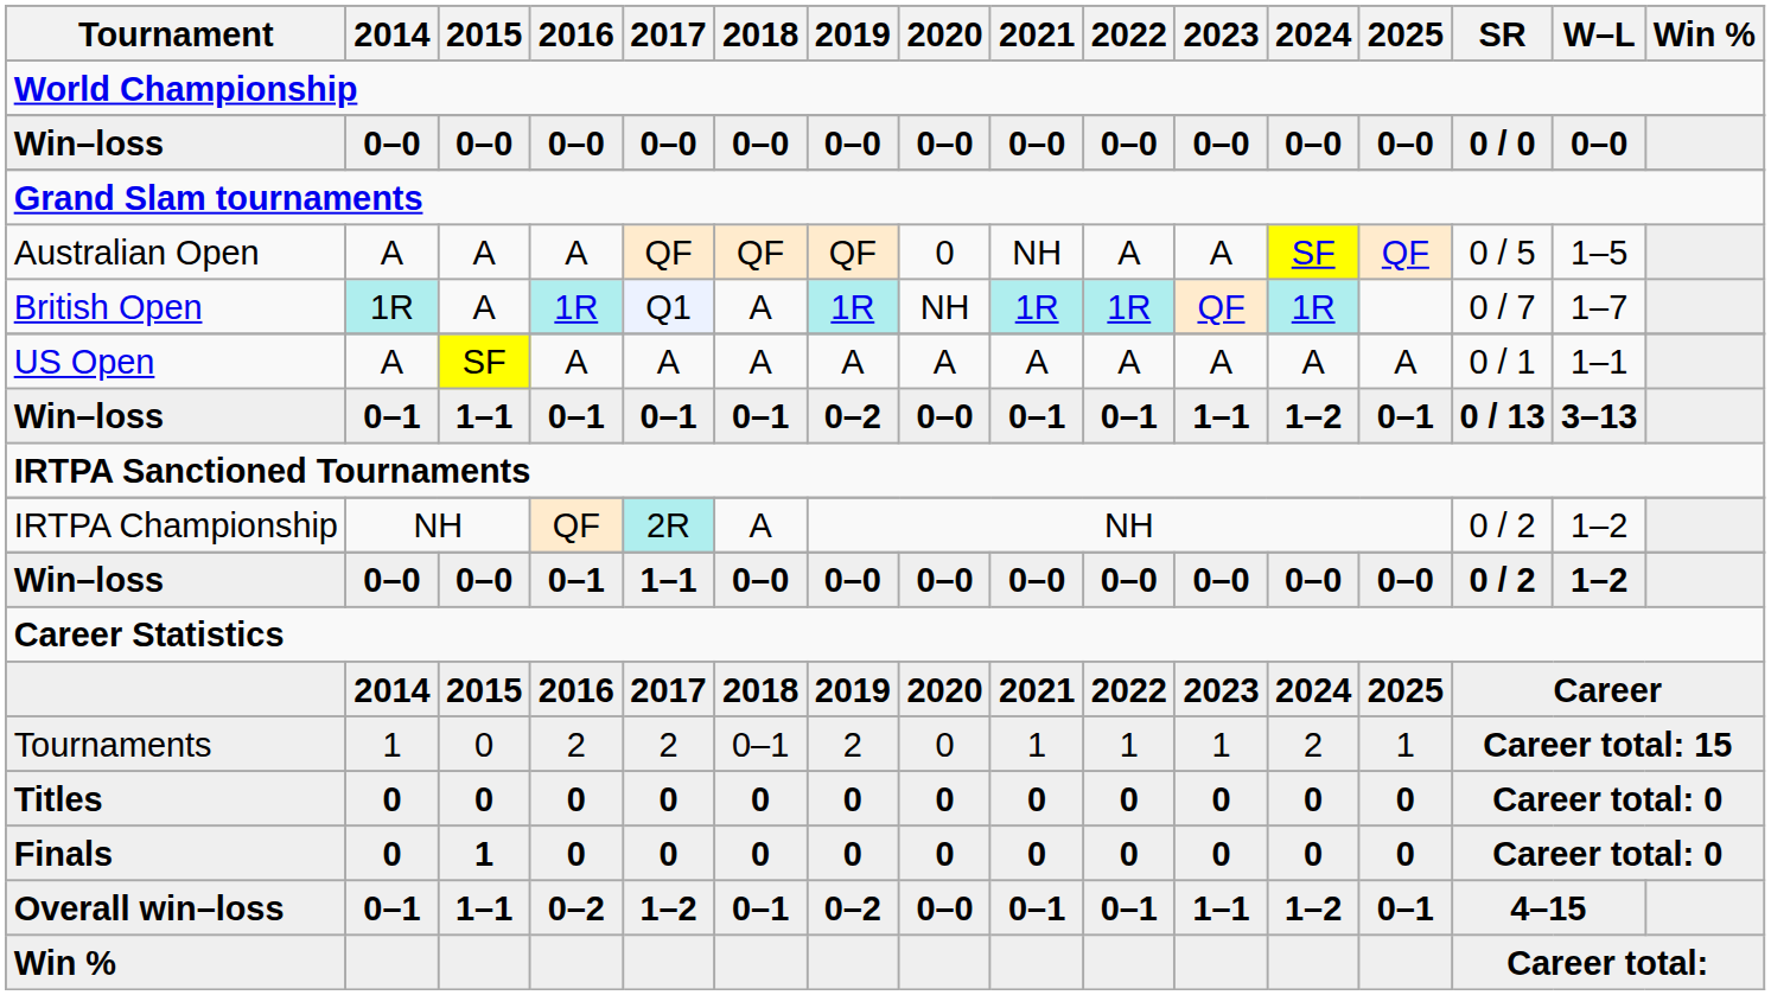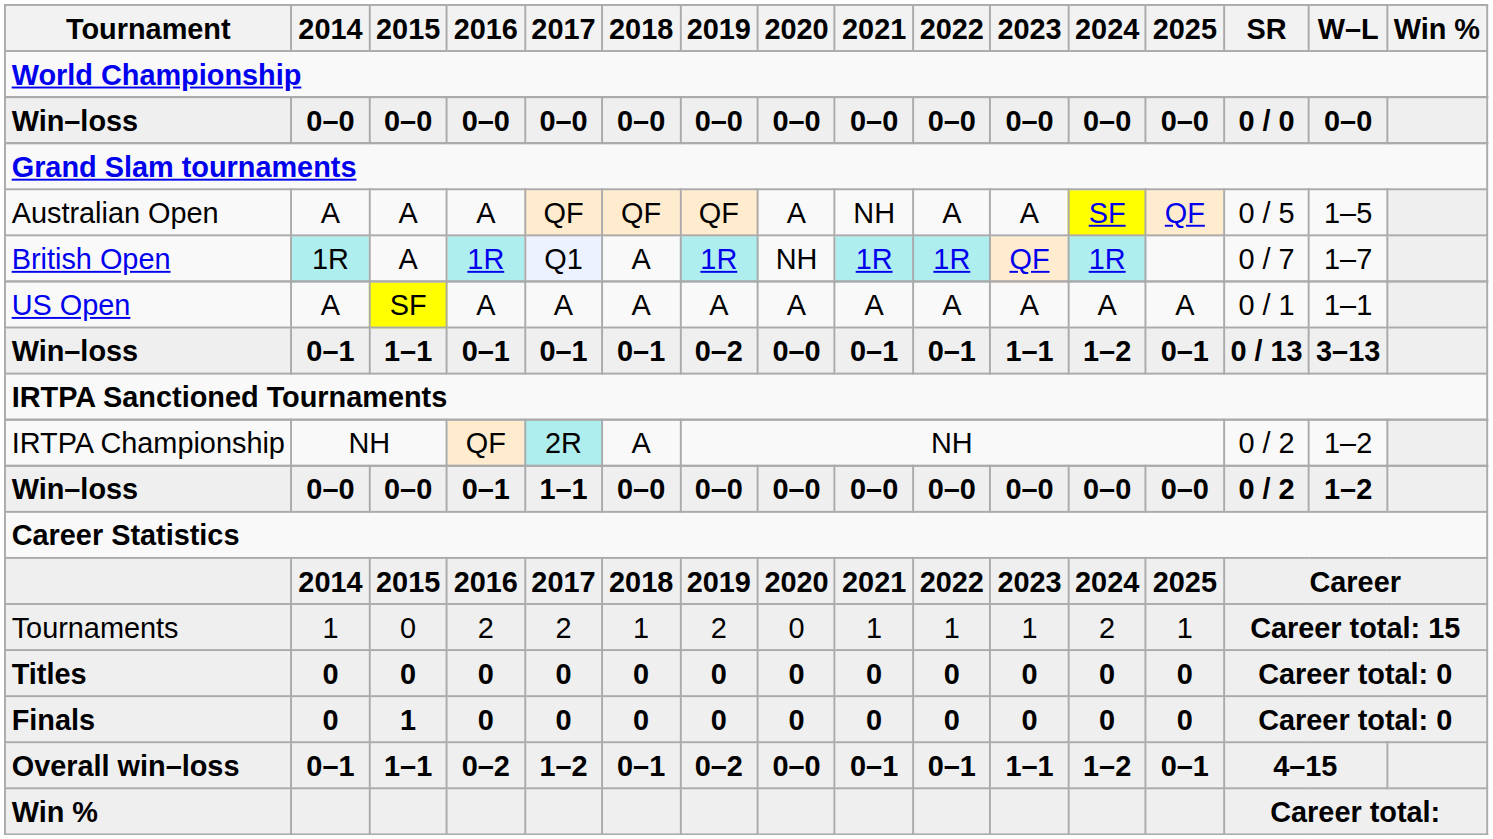Australian Open | 2020: 0 -> A
Tournaments | 2018: 0–1 -> 1
